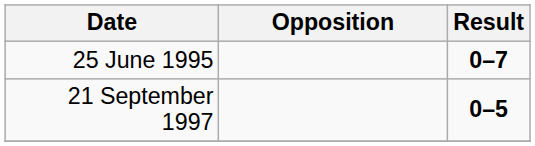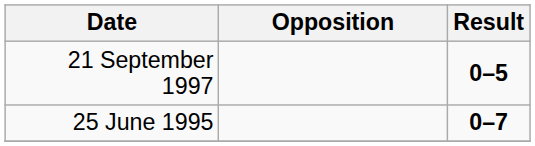rows swapped: 25 June 1995 <-> 21 September 1997
